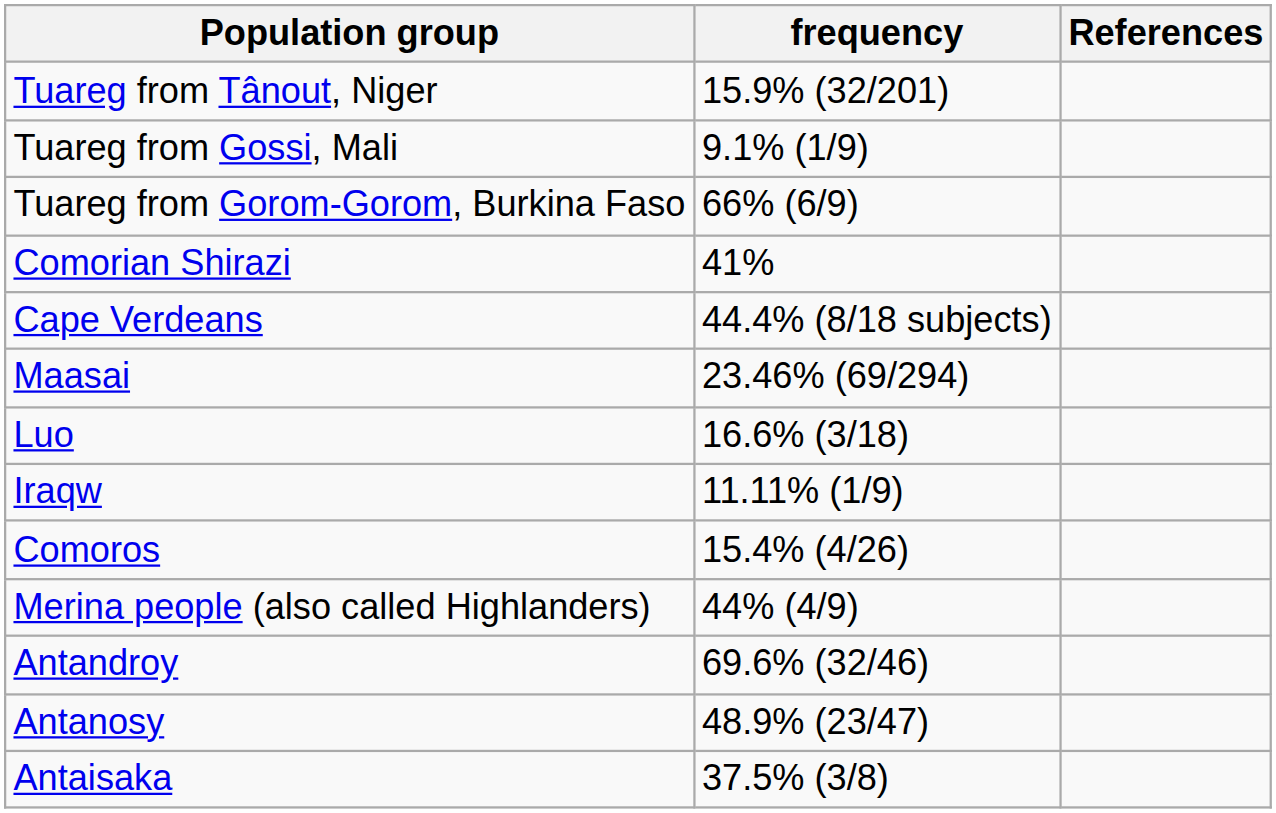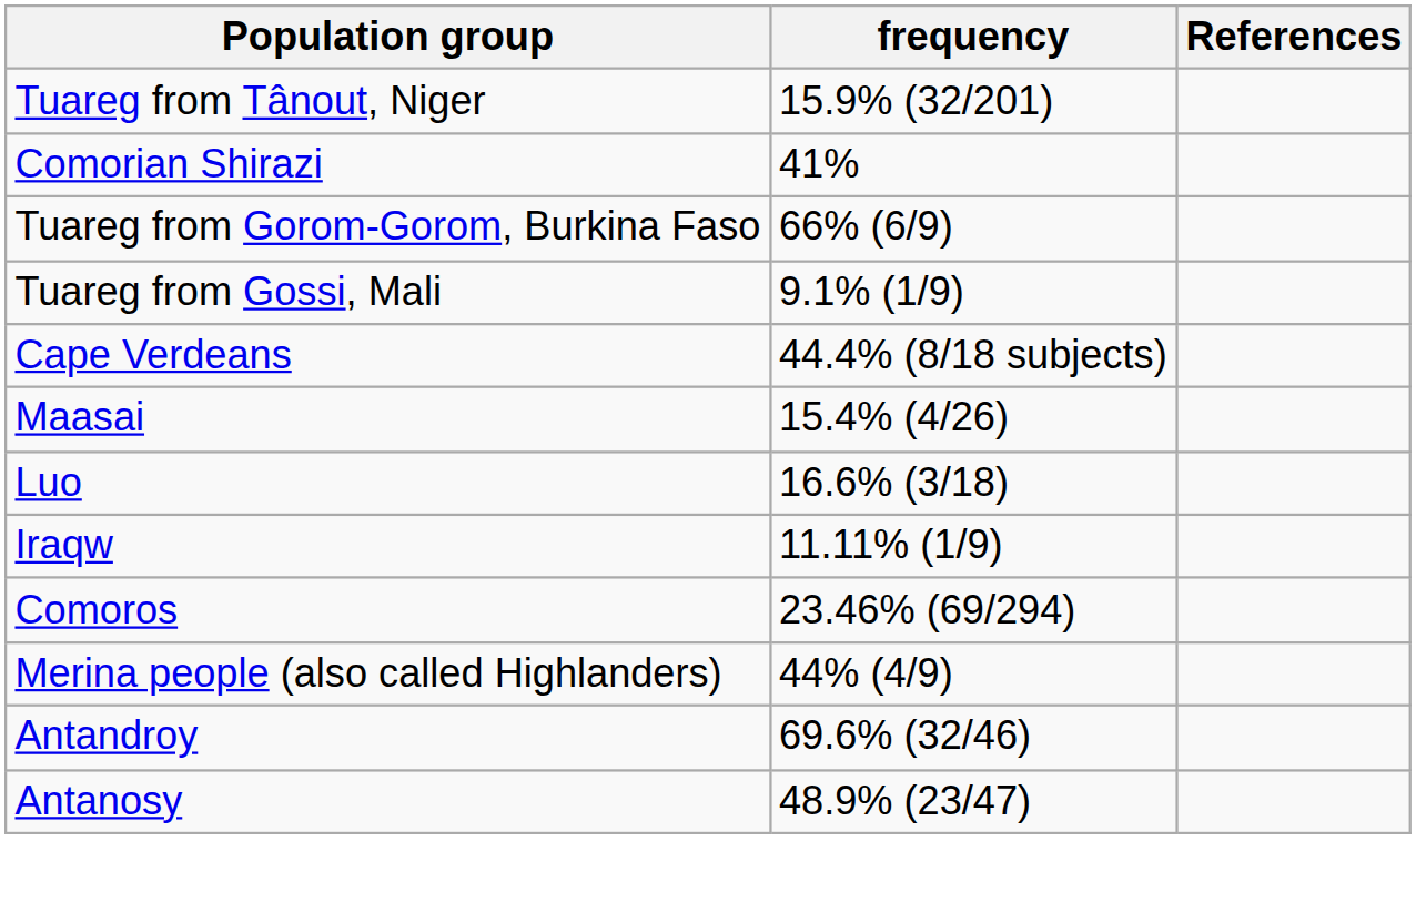rows swapped: Comorian Shirazi <-> Tuareg from Gossi, Mali
Maasai | frequency: 23.46% (69/294) -> 15.4% (4/26)
Comoros | frequency: 15.4% (4/26) -> 23.46% (69/294)
- row: Antaisaka | 37.5% (3/8)
